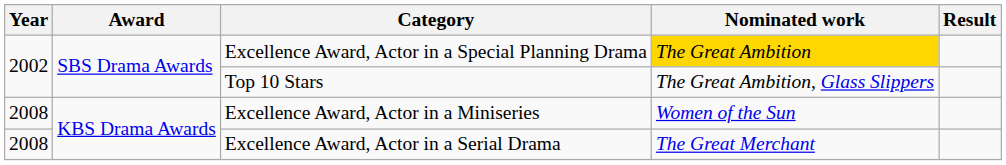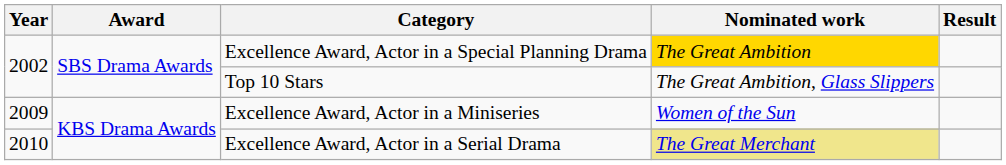Excellence Award, Actor in a Miniseries | Year: 2008 -> 2009
Excellence Award, Actor in a Serial Drama | Year: 2008 -> 2010
Excellence Award, Actor in a Serial Drama | Nominated work: no background -> khaki background
